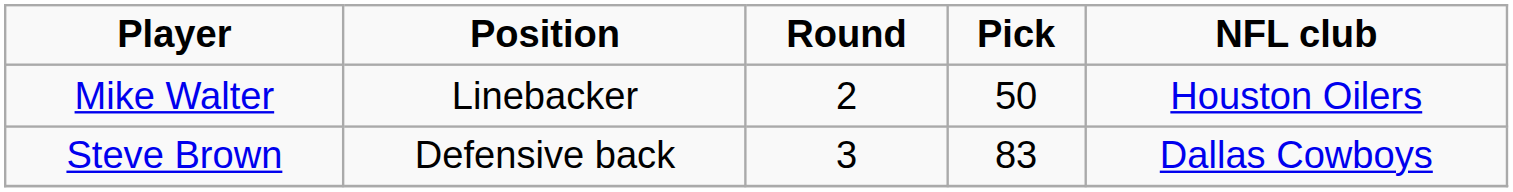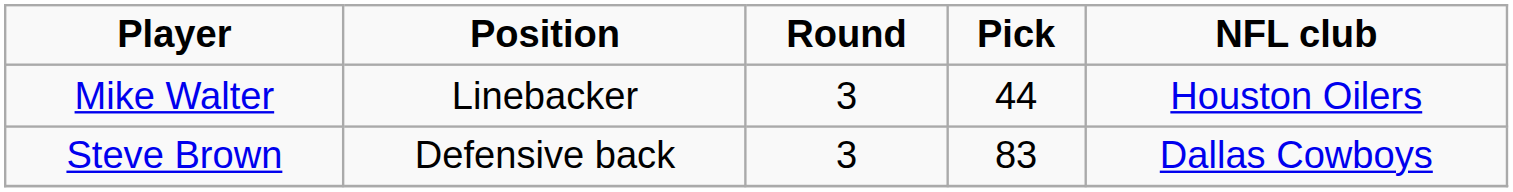Mike Walter | Round: 2 -> 3
Mike Walter | Pick: 50 -> 44
